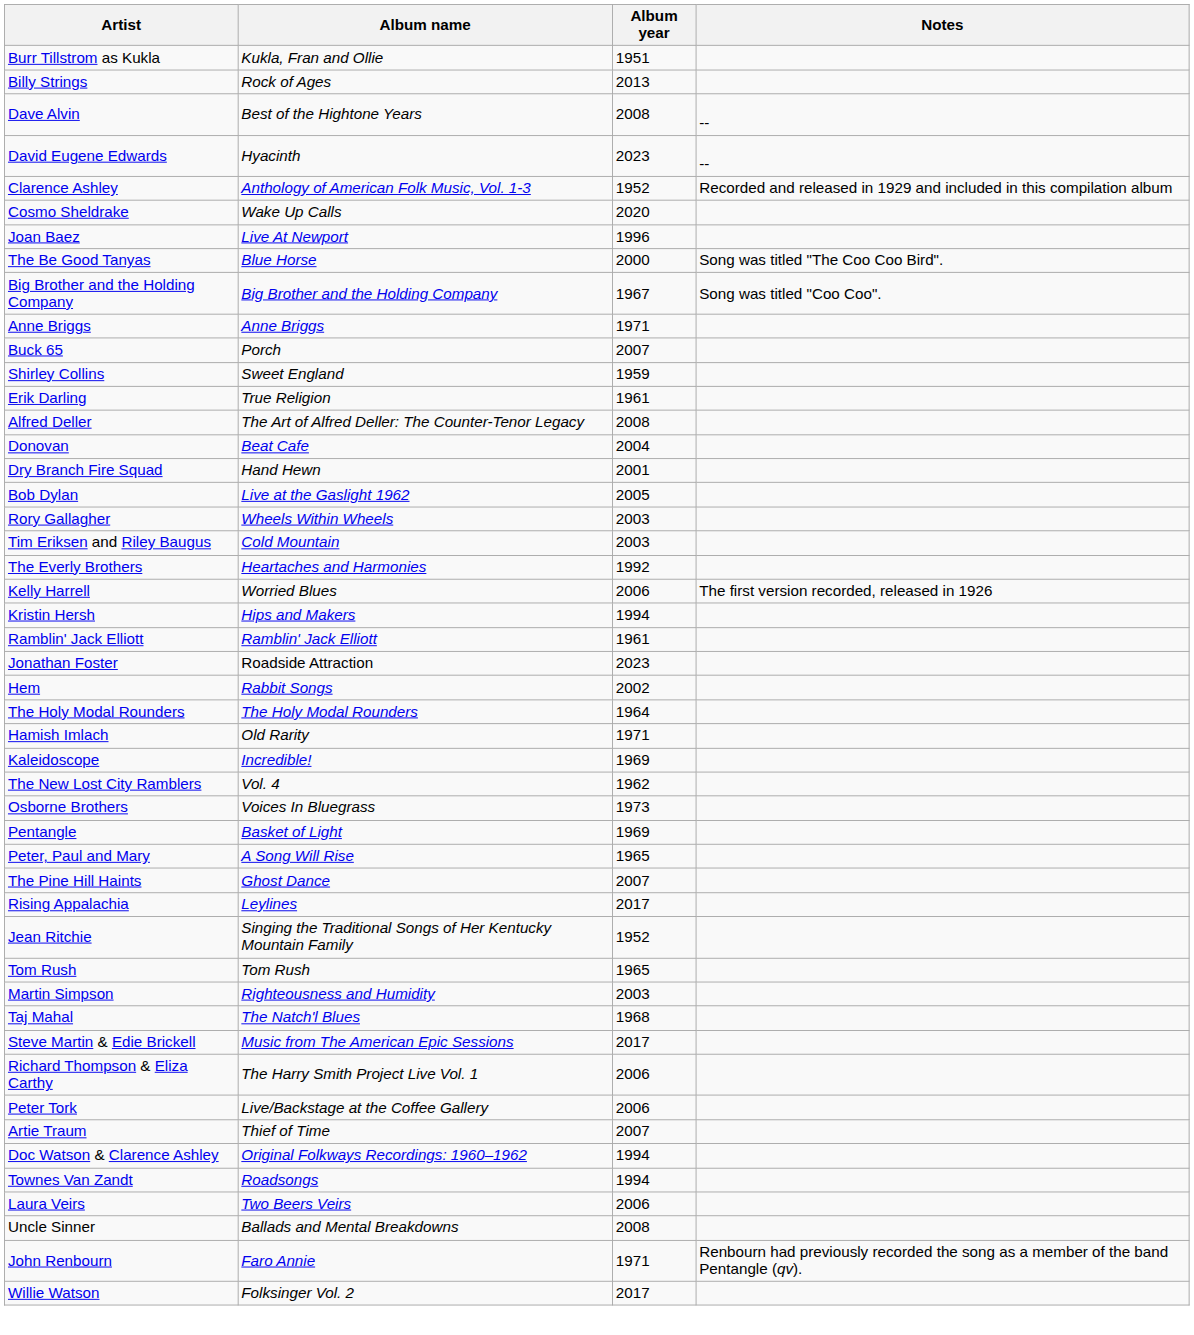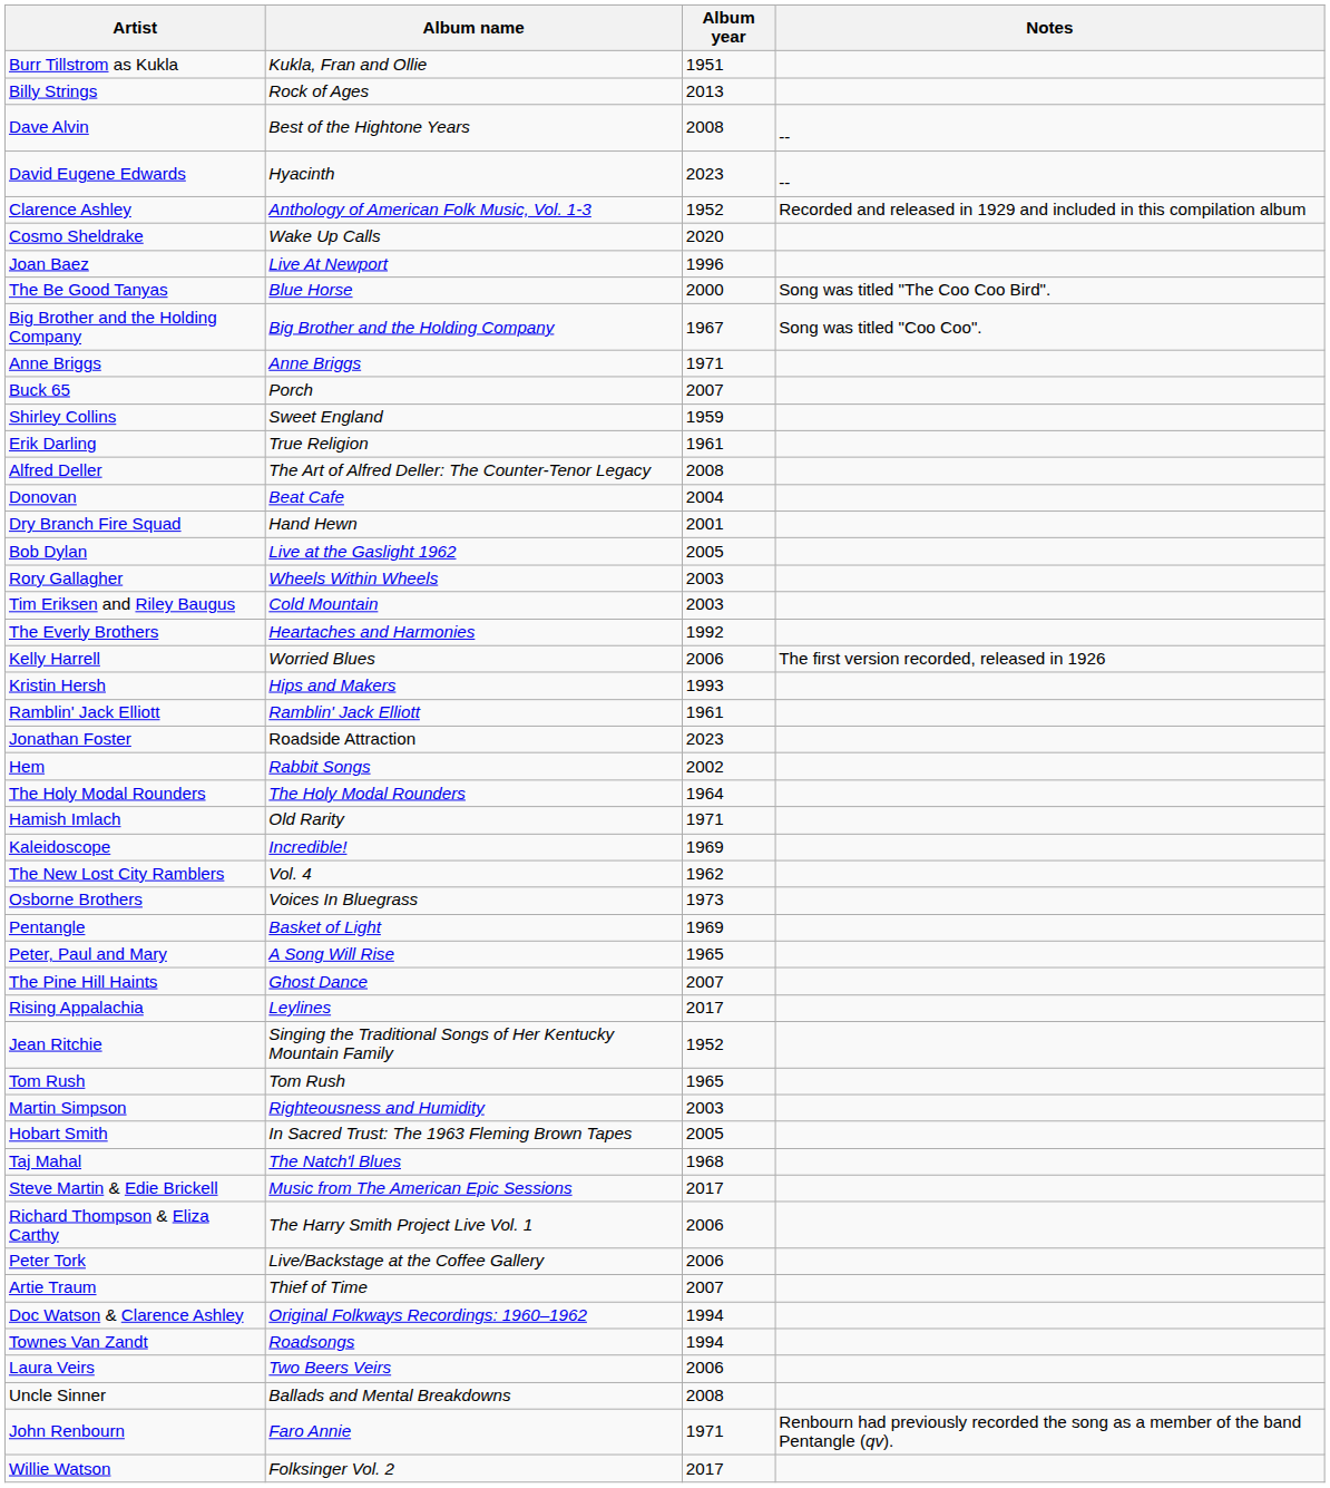Kristin Hersh | Album year: 1994 -> 1993
+ row: Hobart Smith | In Sacred Trust: The 1963 Fleming Brown Tapes | 2005
